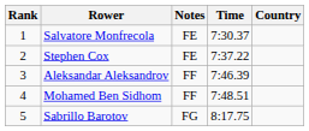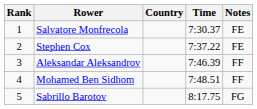columns swapped: Country <-> Notes
